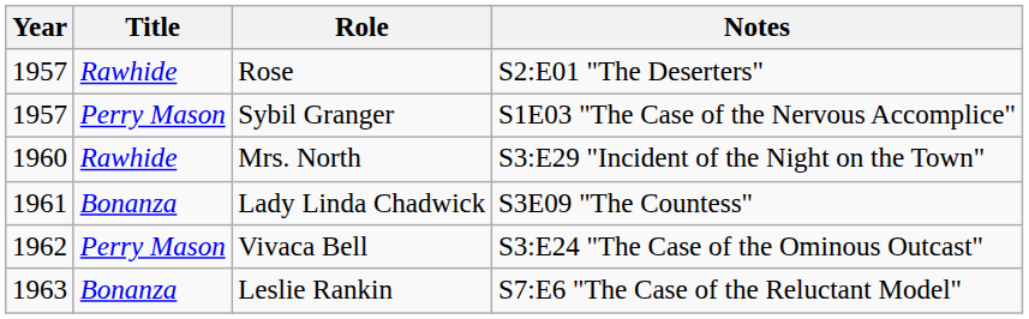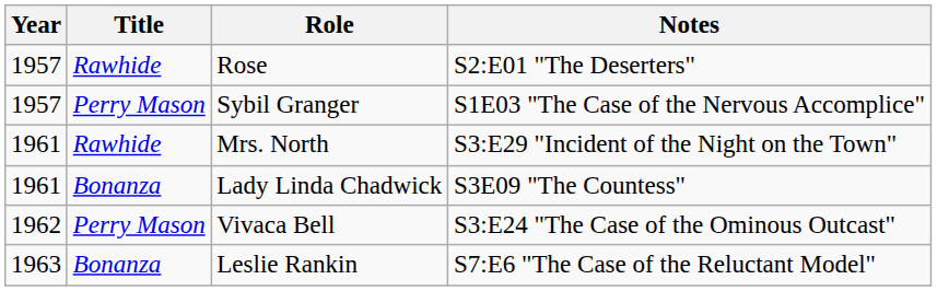Mrs. North | Year: 1960 -> 1961
